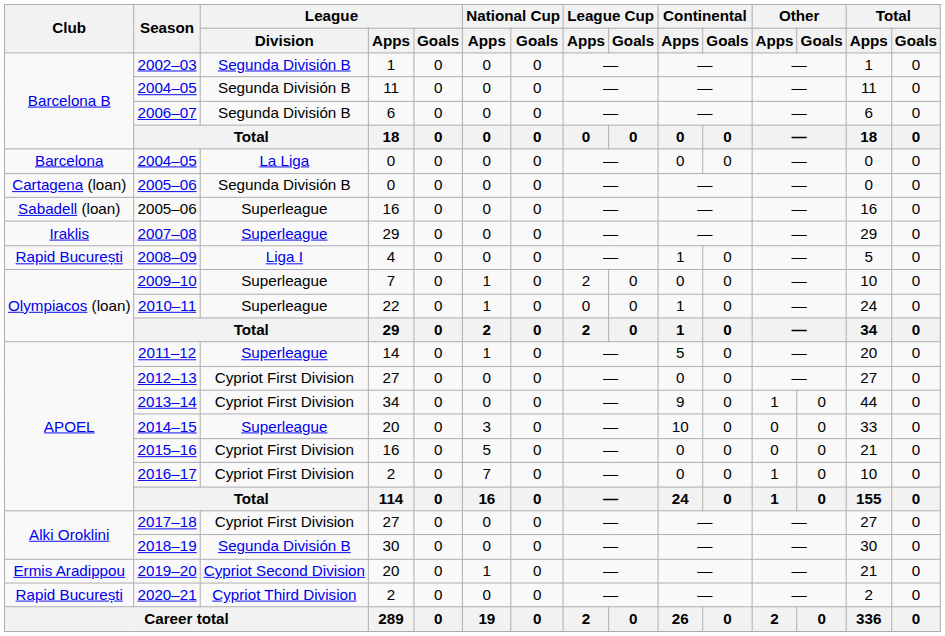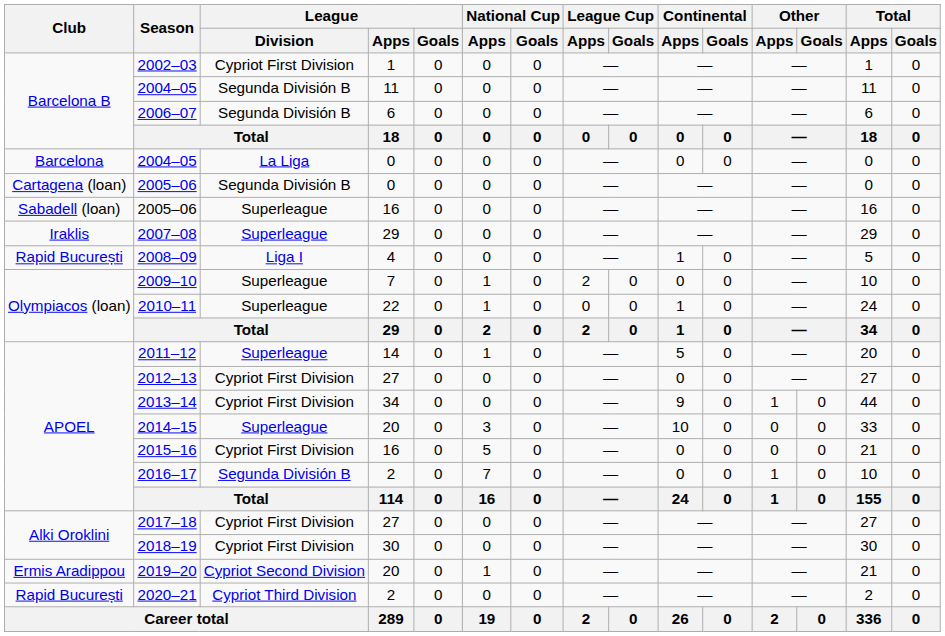2002–03 | League / Division: Segunda División B -> Cypriot First Division
2016–17 | League / Division: Cypriot First Division -> Segunda División B
2018–19 | League / Division: Segunda División B -> Cypriot First Division
